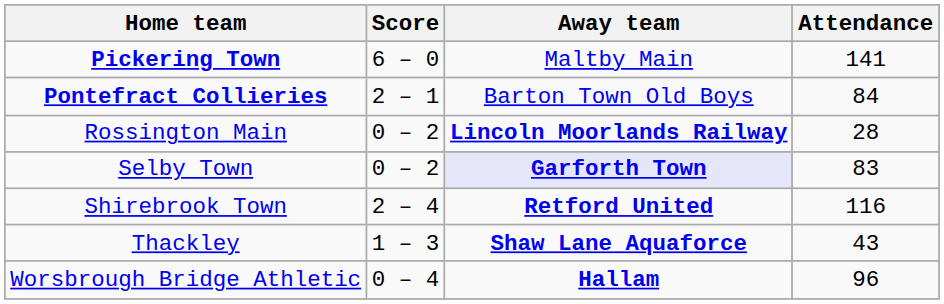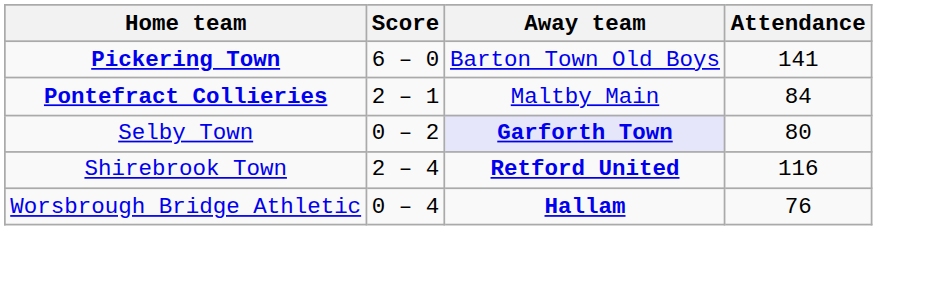Pickering Town | Away team: Maltby Main -> Barton Town Old Boys
Pontefract Collieries | Away team: Barton Town Old Boys -> Maltby Main
- row: Rossington Main | 0 – 2 | Lincoln Moorlands Railway | 28
Selby Town | Attendance: 83 -> 80
- row: Thackley | 1 – 3 | Shaw Lane Aquaforce | 43
Worsbrough Bridge Athletic | Attendance: 96 -> 76
